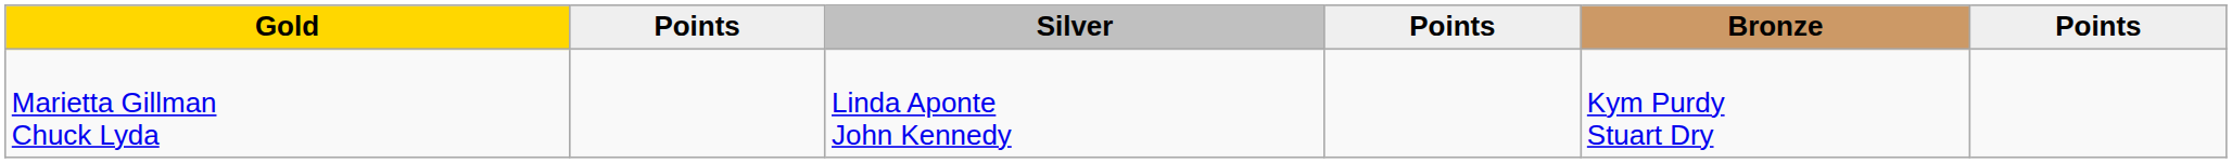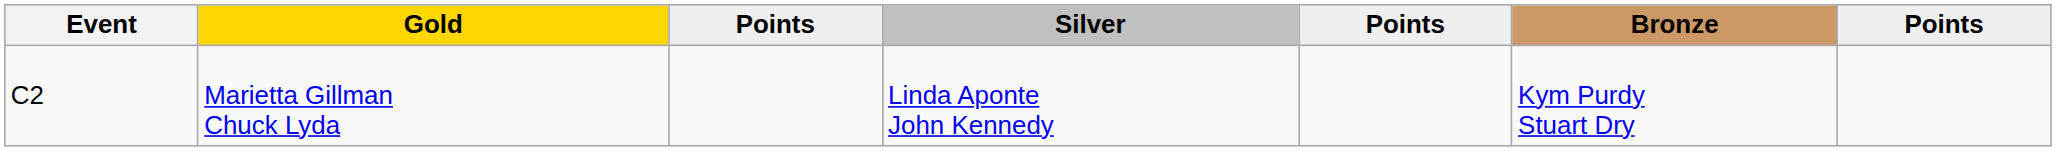+ column: Event | C2
